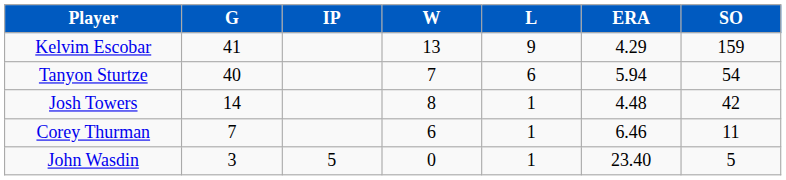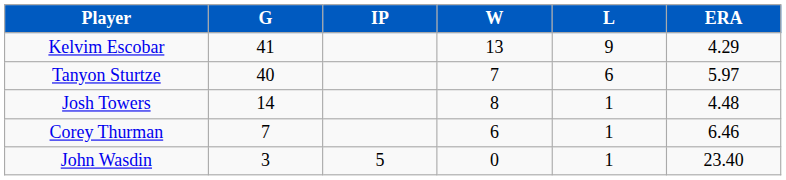- column: SO | 159 | 54 | 42 | 11 | 5
Tanyon Sturtze | ERA: 5.94 -> 5.97
